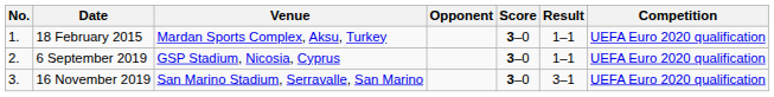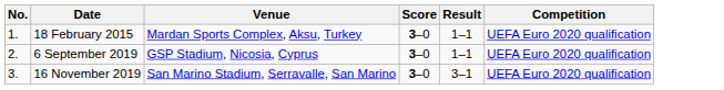- column: Opponent
